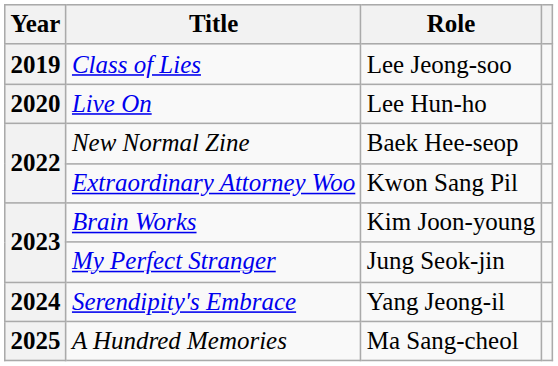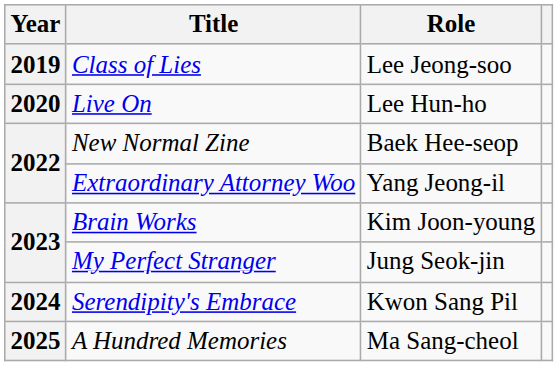Extraordinary Attorney Woo | Role: Kwon Sang Pil -> Yang Jeong-il
Serendipity's Embrace | Role: Yang Jeong-il -> Kwon Sang Pil
